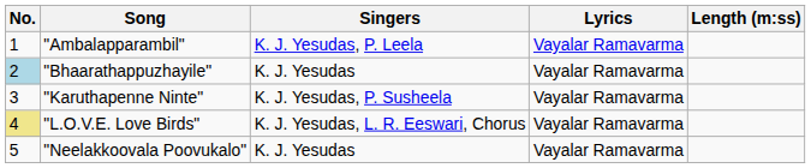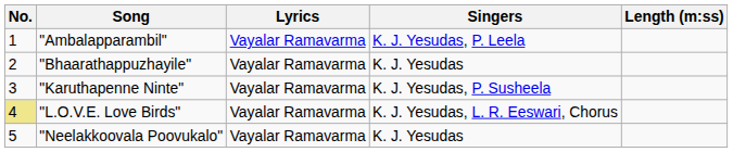columns swapped: Singers <-> Lyrics
"Bhaarathappuzhayile" | No.: lightblue background -> no background
